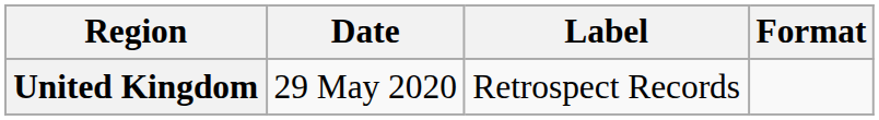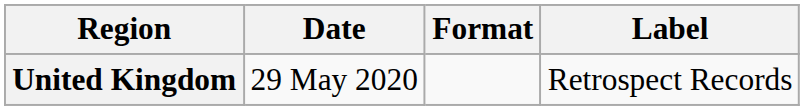columns swapped: Format <-> Label
